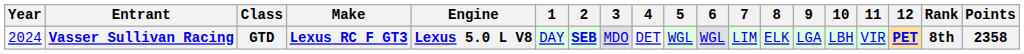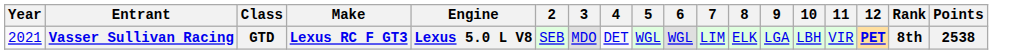- column: 1 | DAY
Vasser Sullivan Racing | Year: 2024 -> 2021
Vasser Sullivan Racing | 2: bold -> normal
Vasser Sullivan Racing | Points: 2358 -> 2538
